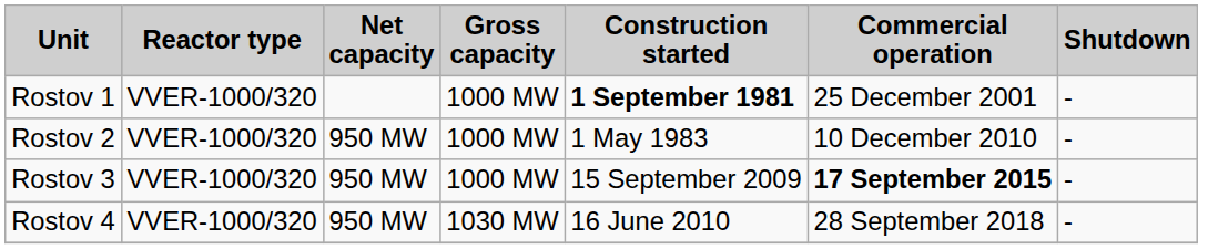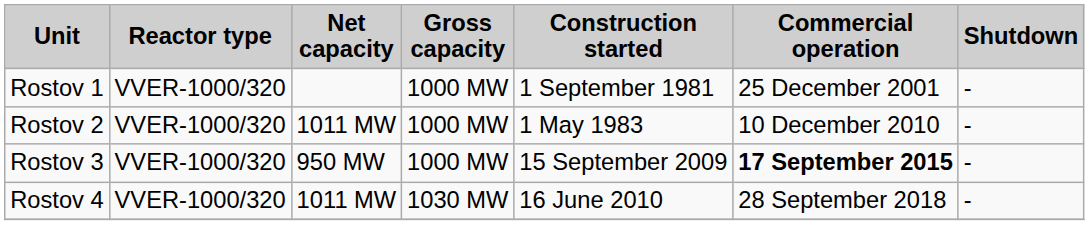Rostov 1 | Construction started: bold -> normal
Rostov 2 | Net capacity: 950 MW -> 1011 MW
Rostov 4 | Net capacity: 950 MW -> 1011 MW
